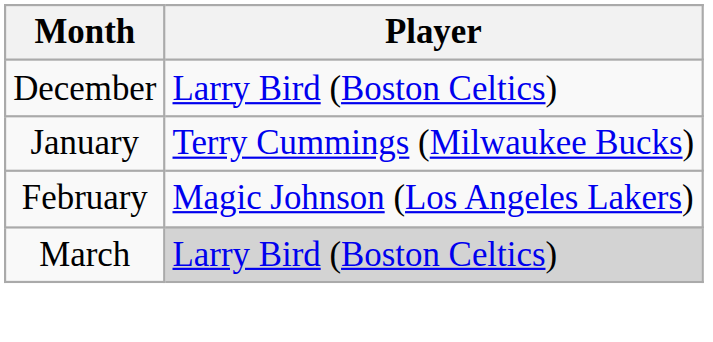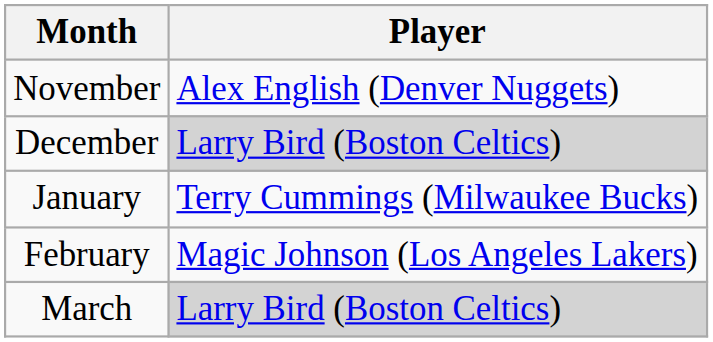+ row: November | Alex English (Denver Nuggets)
December | Player: no background -> lightgrey background
